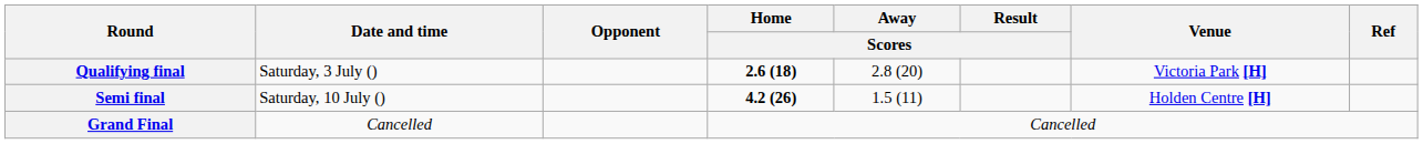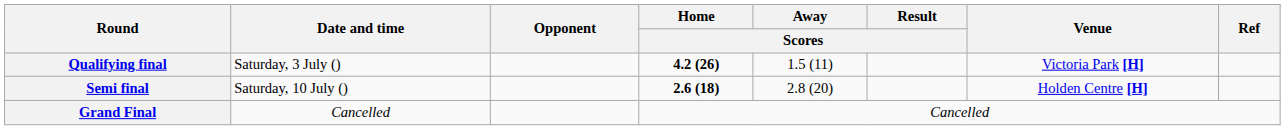Qualifying final | Home / Scores: 2.6 (18) -> 4.2 (26)
Qualifying final | Away / Scores: 2.8 (20) -> 1.5 (11)
Semi final | Home / Scores: 4.2 (26) -> 2.6 (18)
Semi final | Away / Scores: 1.5 (11) -> 2.8 (20)
